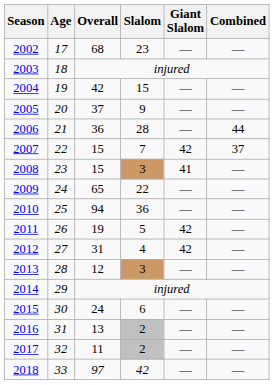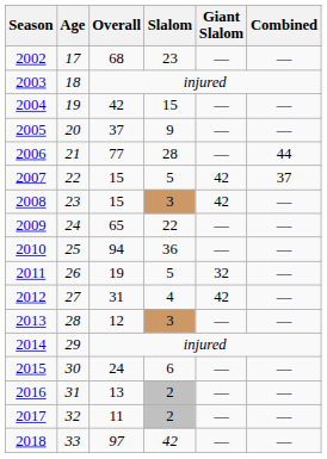2006 | Overall: 36 -> 77
2007 | Slalom: 7 -> 5
2008 | Giant Slalom: 41 -> 42
2011 | Giant Slalom: 42 -> 32
